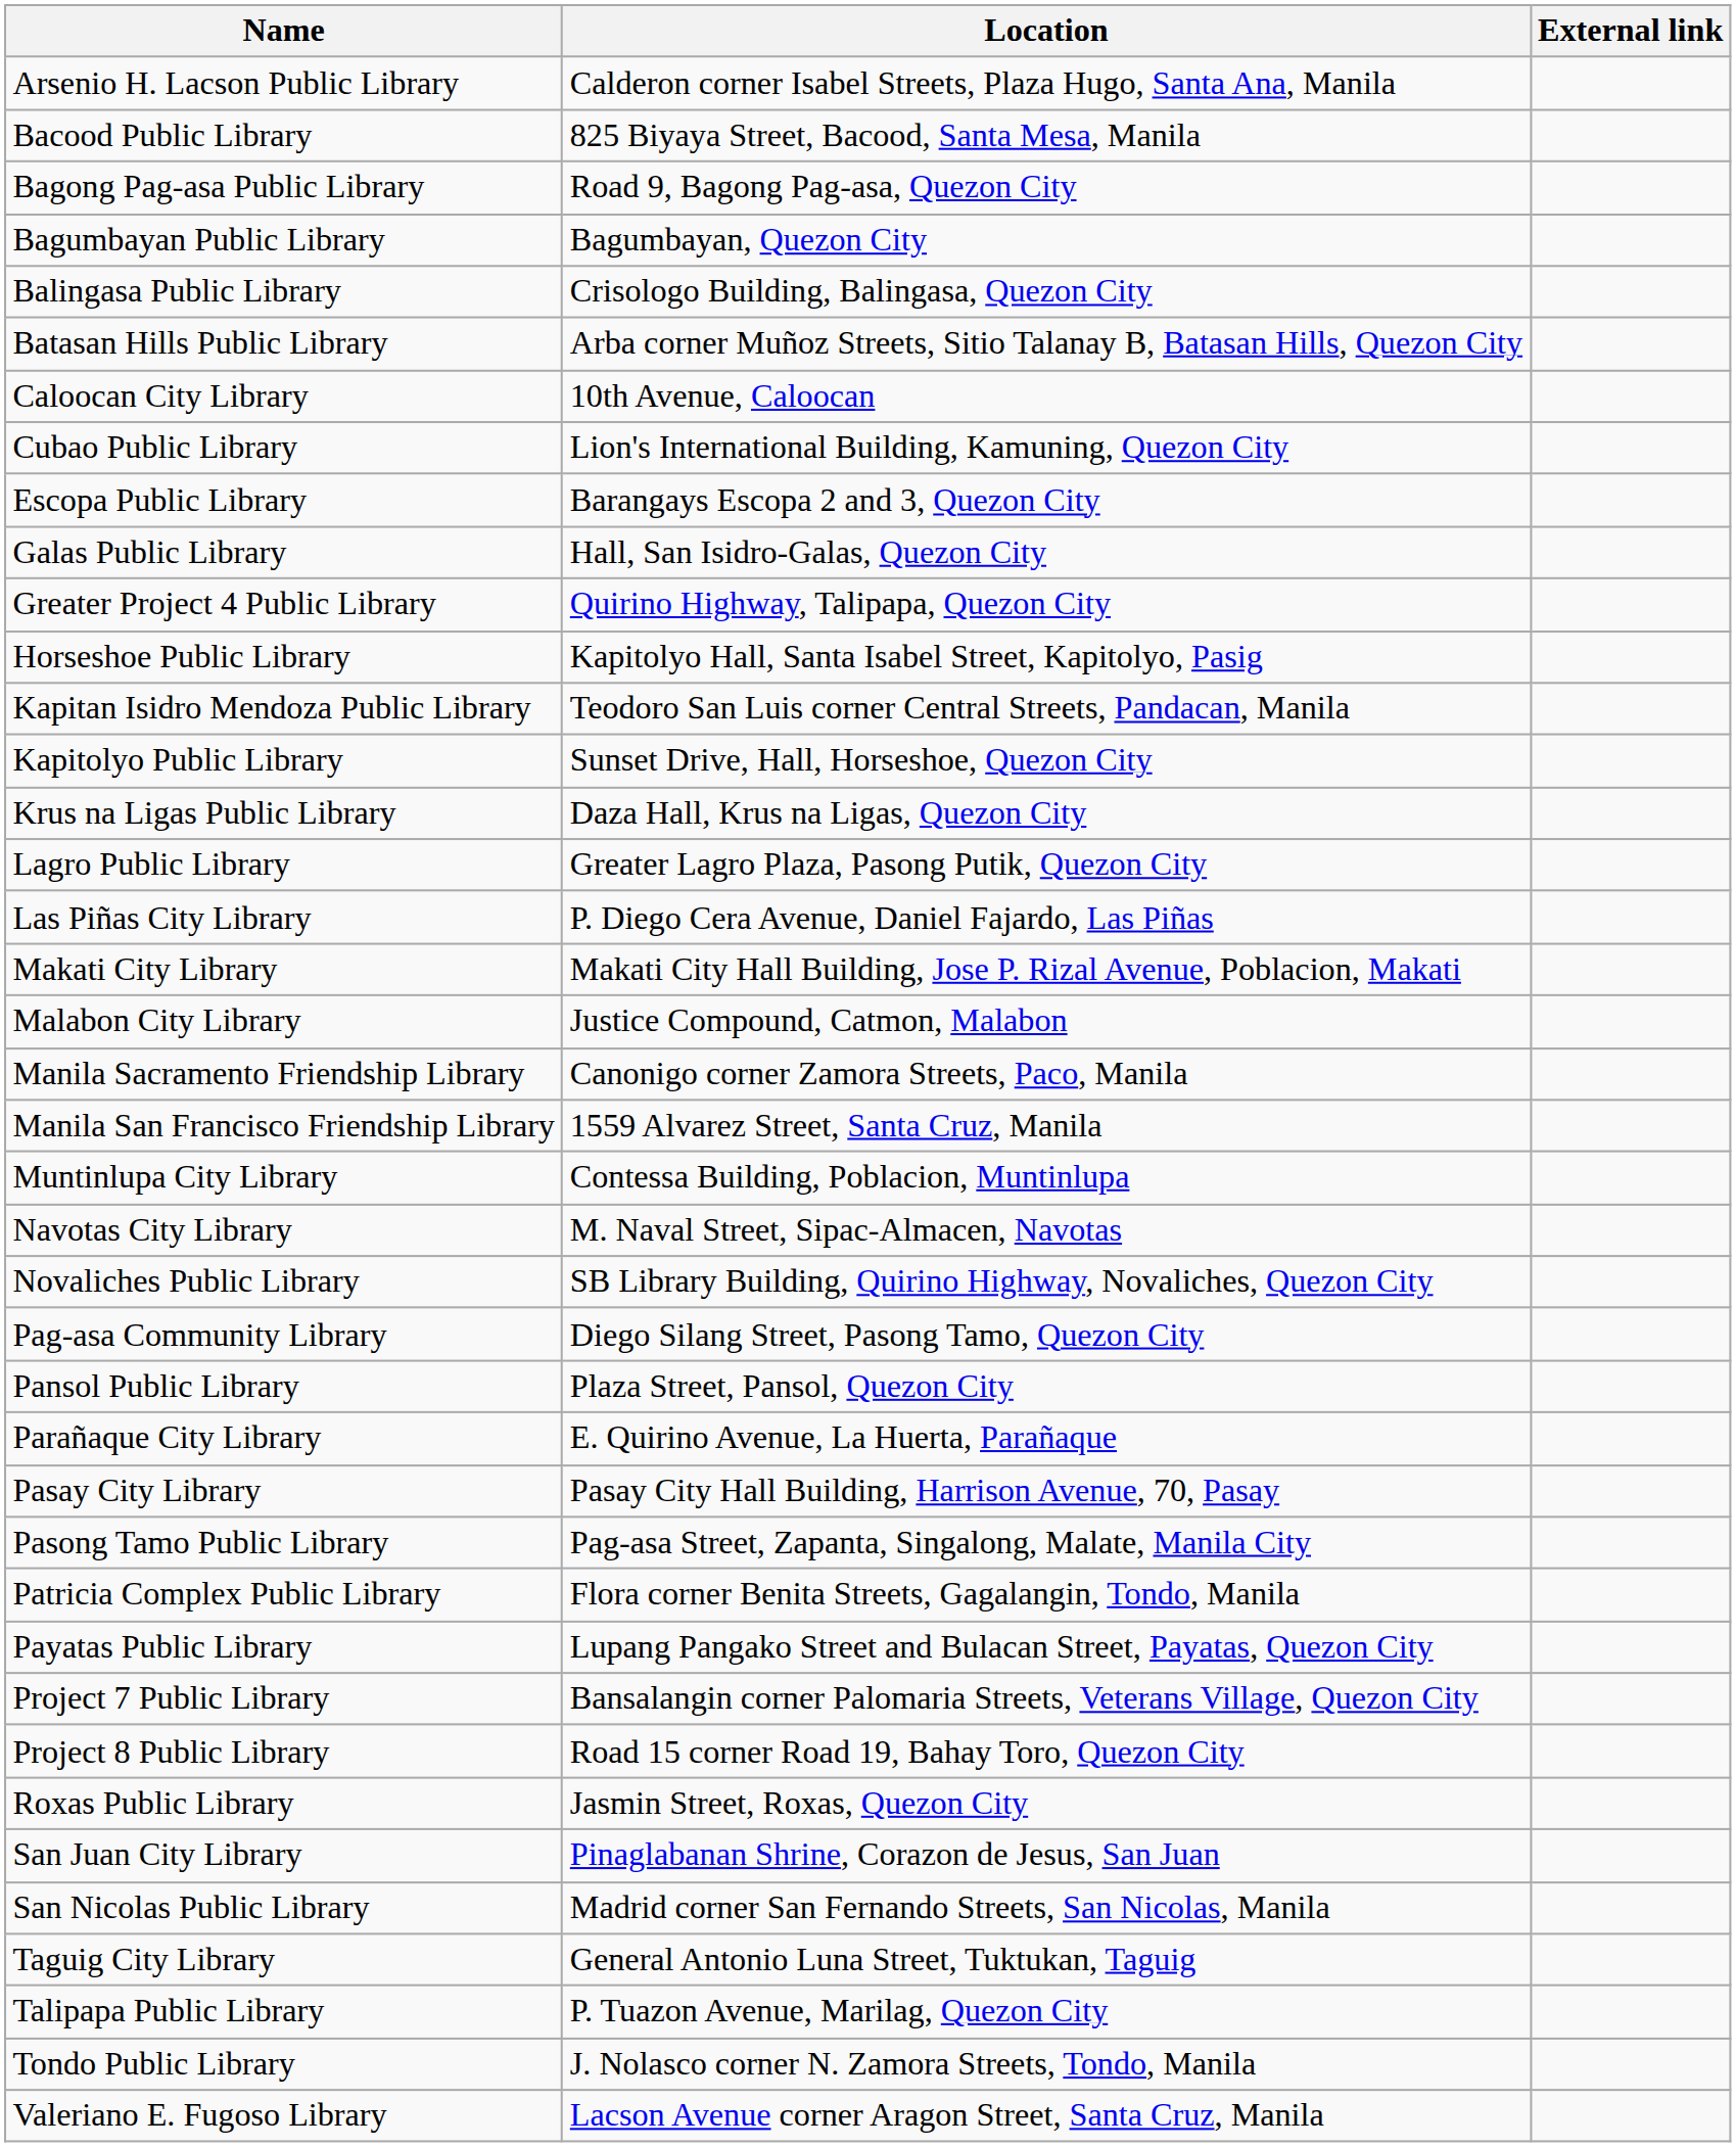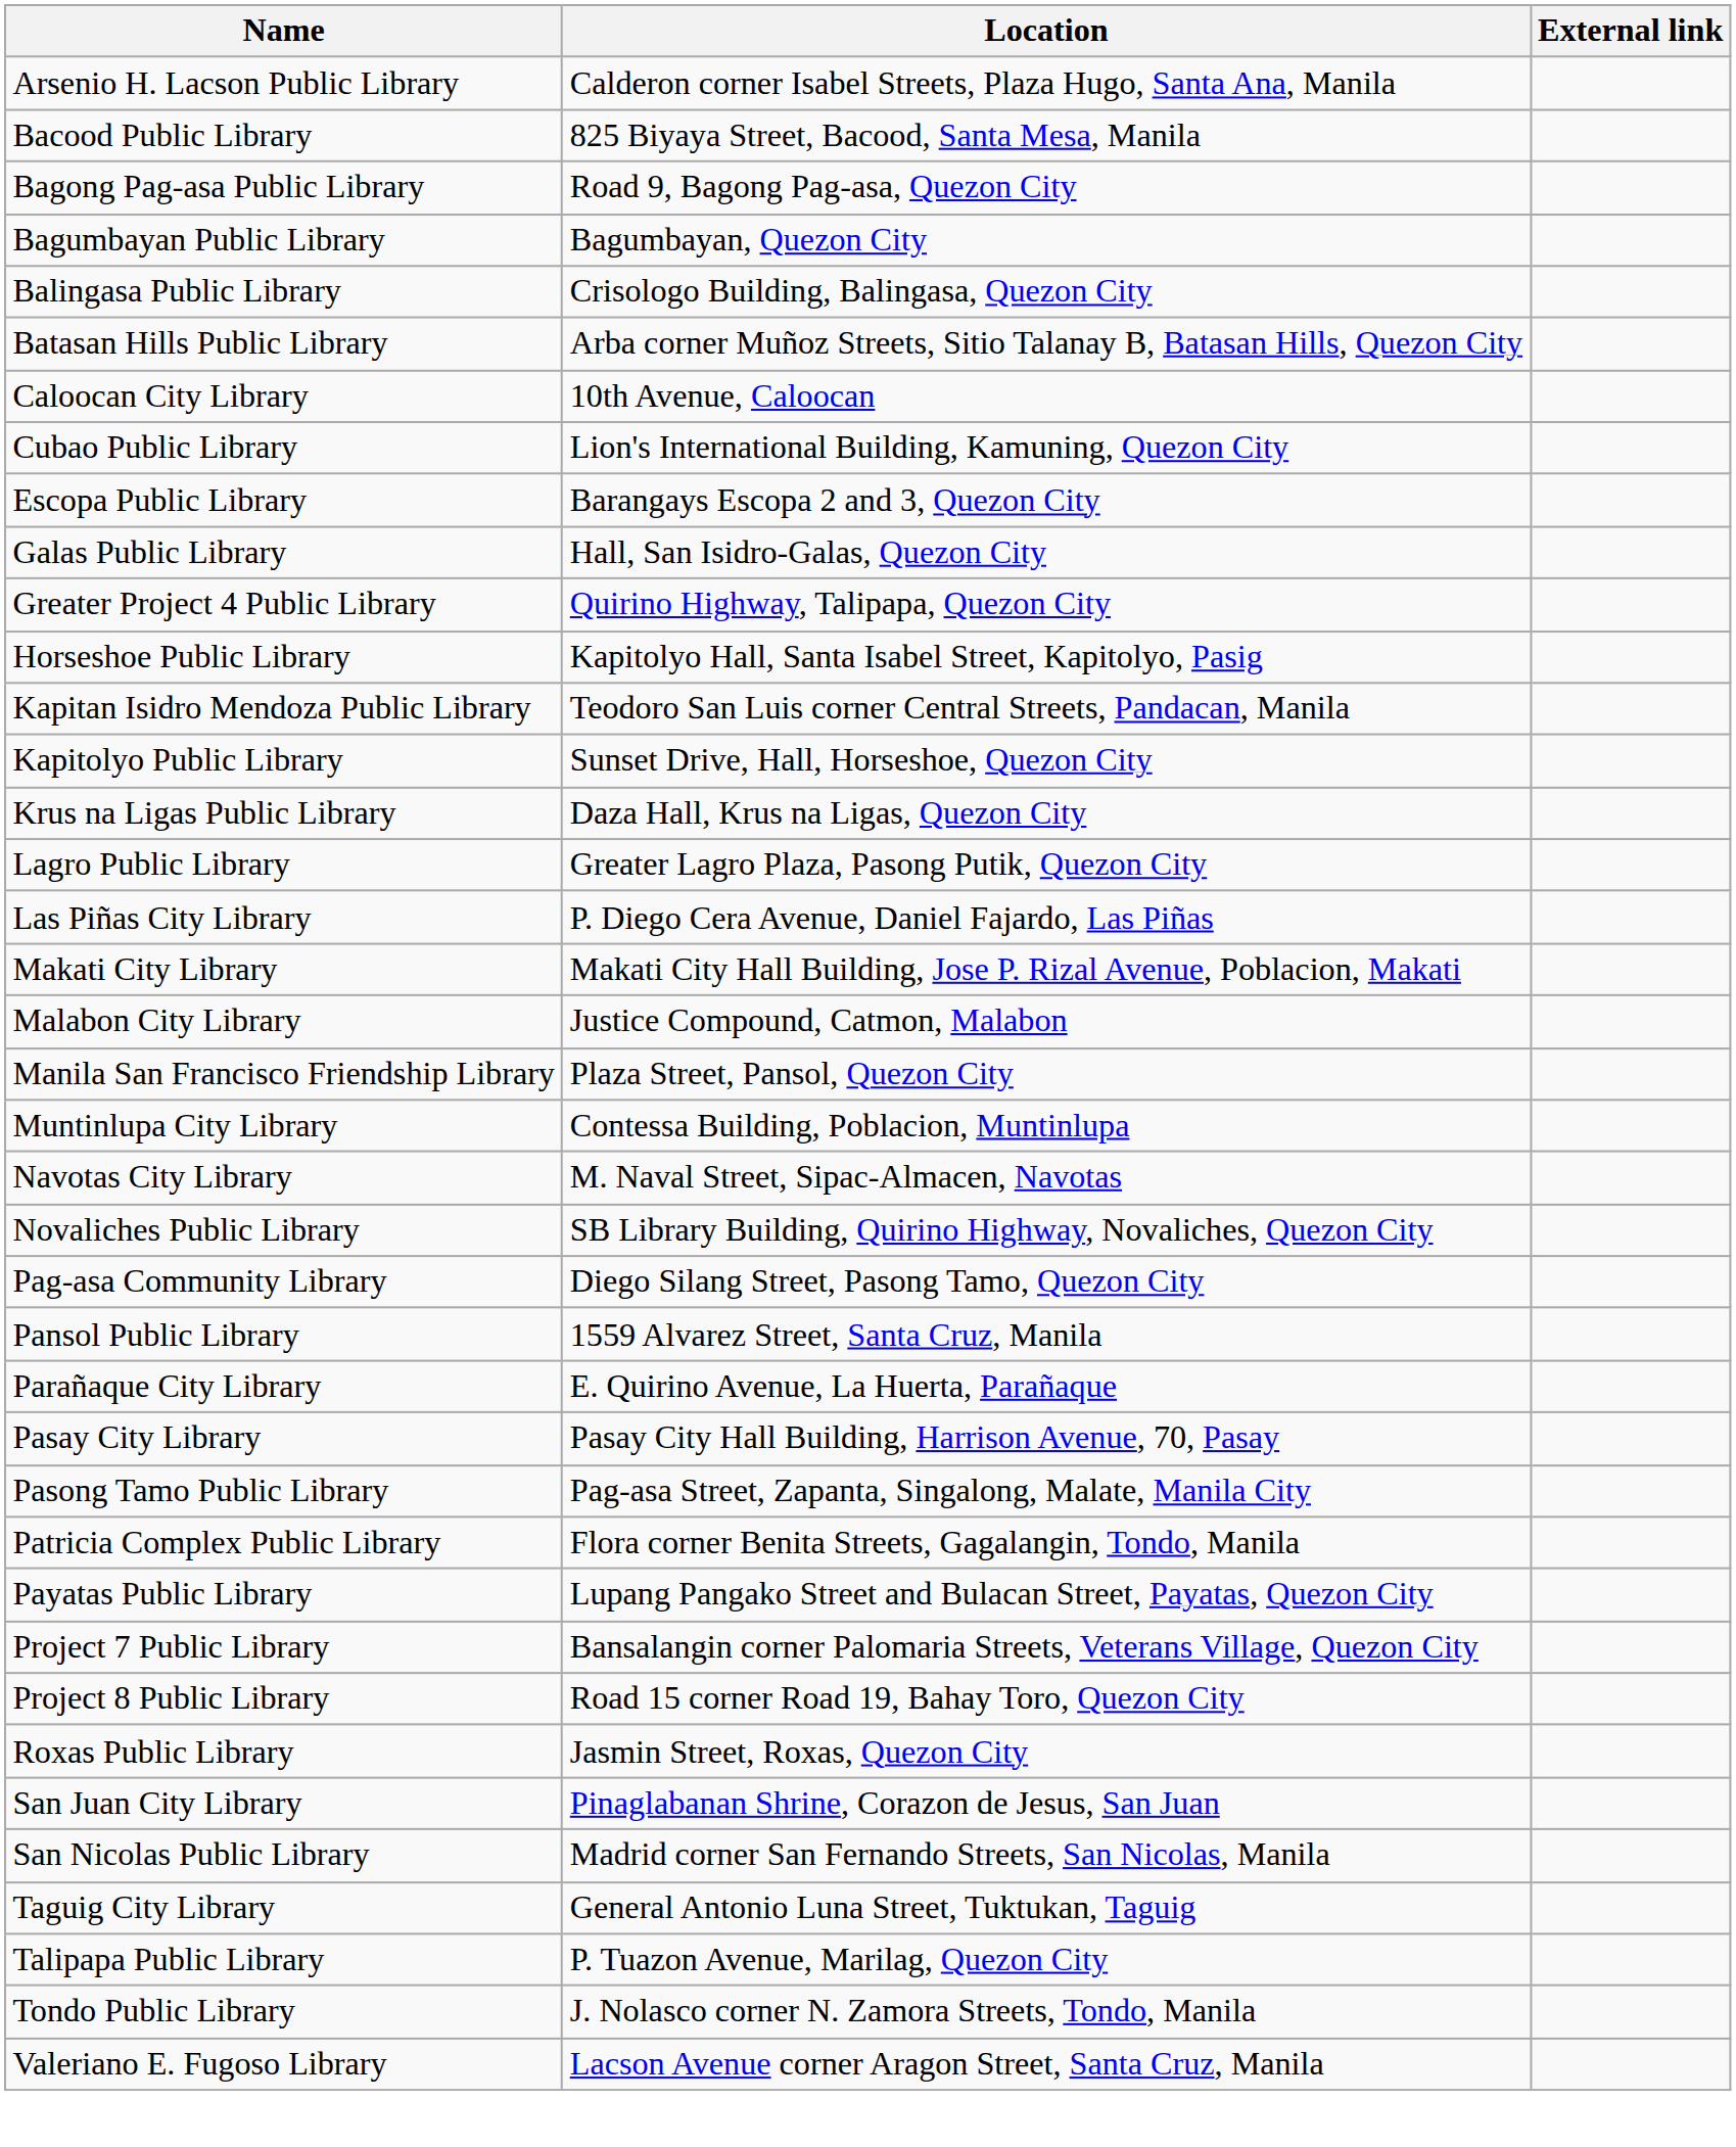- row: Manila Sacramento Friendship Library | Canonigo corner Zamora Streets, Paco, Manila
Manila San Francisco Friendship Library | Location: 1559 Alvarez Street, Santa Cruz, Manila -> Plaza Street, Pansol, Quezon City
Pansol Public Library | Location: Plaza Street, Pansol, Quezon City -> 1559 Alvarez Street, Santa Cruz, Manila
